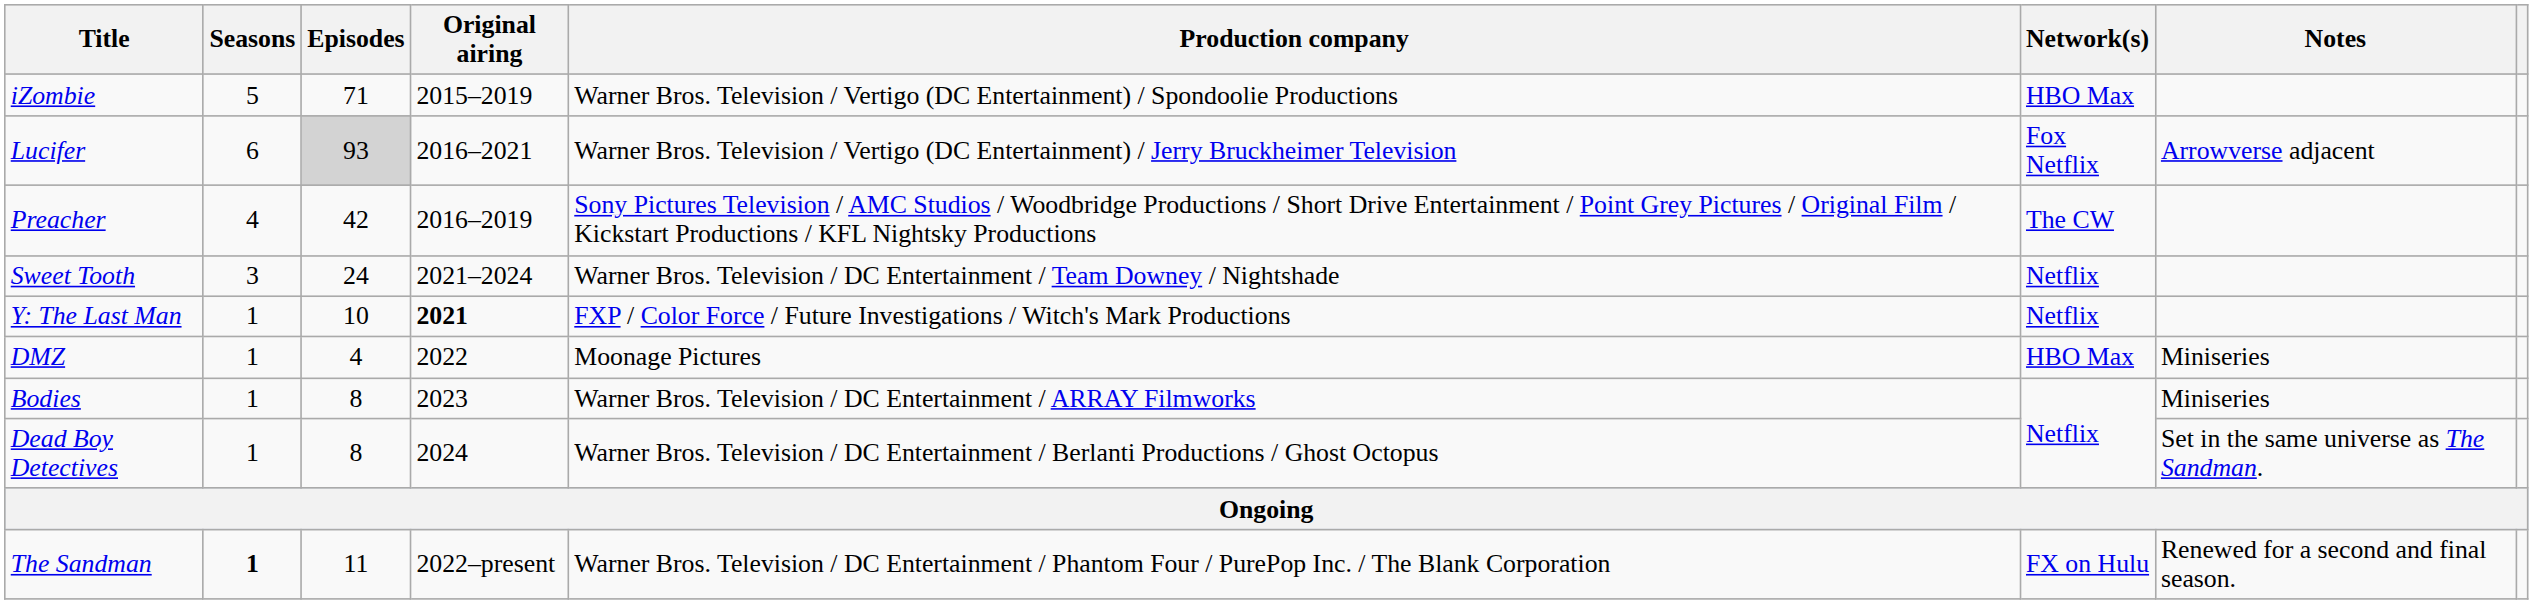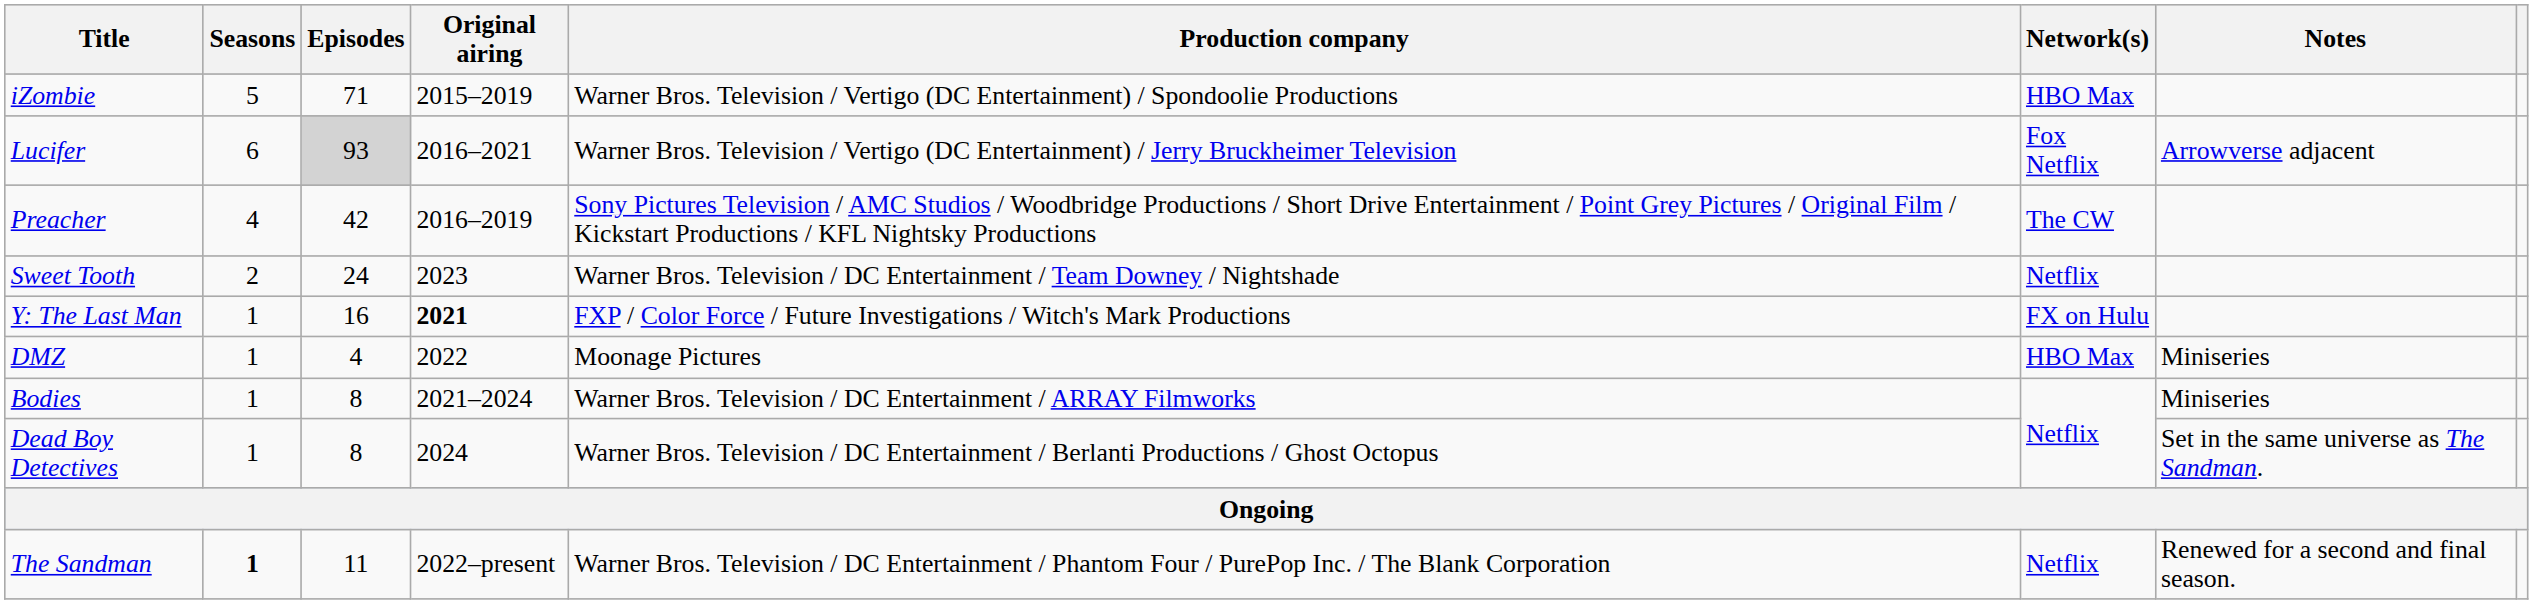Sweet Tooth | Seasons: 3 -> 2
Sweet Tooth | Original airing: 2021–2024 -> 2023
Y: The Last Man | Episodes: 10 -> 16
Y: The Last Man | Network(s): Netflix -> FX on Hulu
Bodies | Original airing: 2023 -> 2021–2024
The Sandman | Network(s): FX on Hulu -> Netflix
